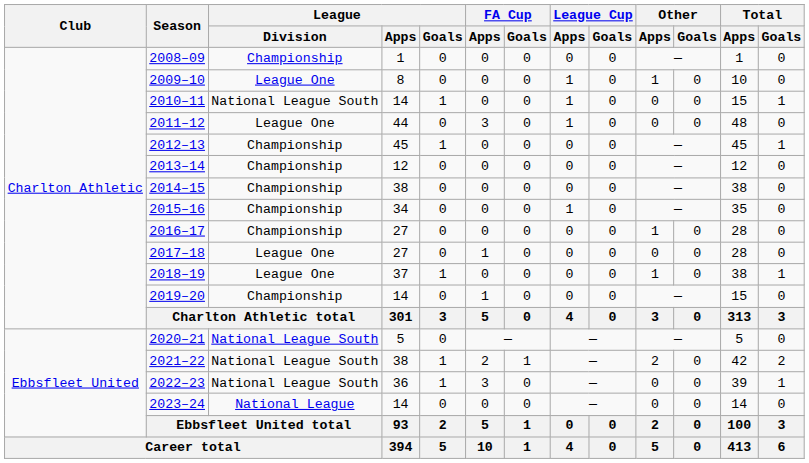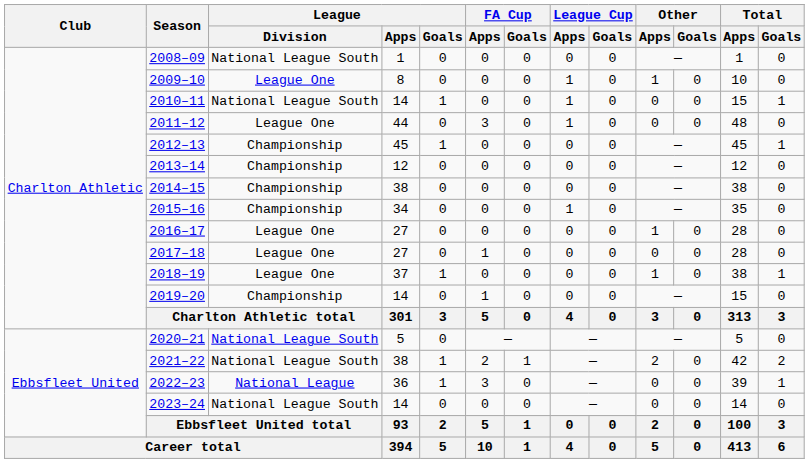2008–09 | League / Division: Championship -> National League South
2016–17 | League / Division: Championship -> League One
2022–23 | League / Division: National League South -> National League
2023–24 | League / Division: National League -> National League South
